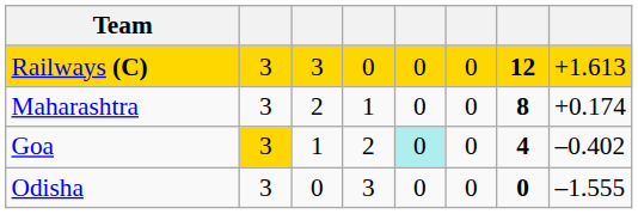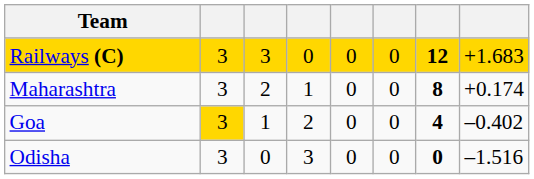Railways (C) | column 8: +1.613 -> +1.683
Goa | column 5: paleturquoise background -> no background
Odisha | column 8: –1.555 -> –1.516
